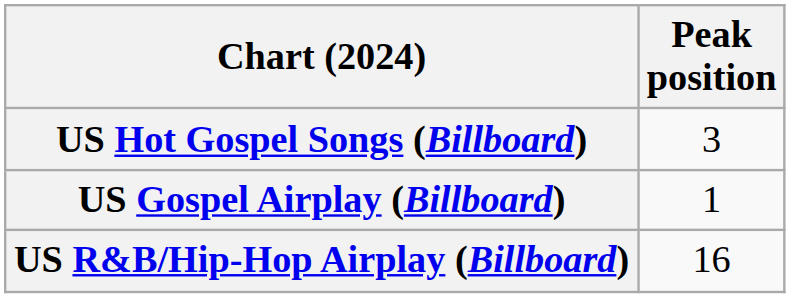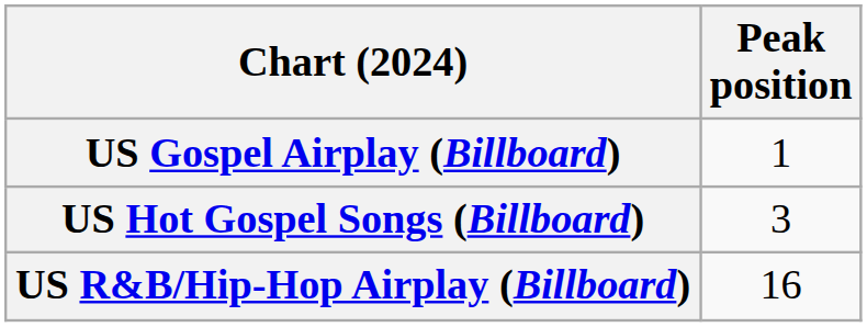rows swapped: US Hot Gospel Songs (Billboard) <-> US Gospel Airplay (Billboard)
